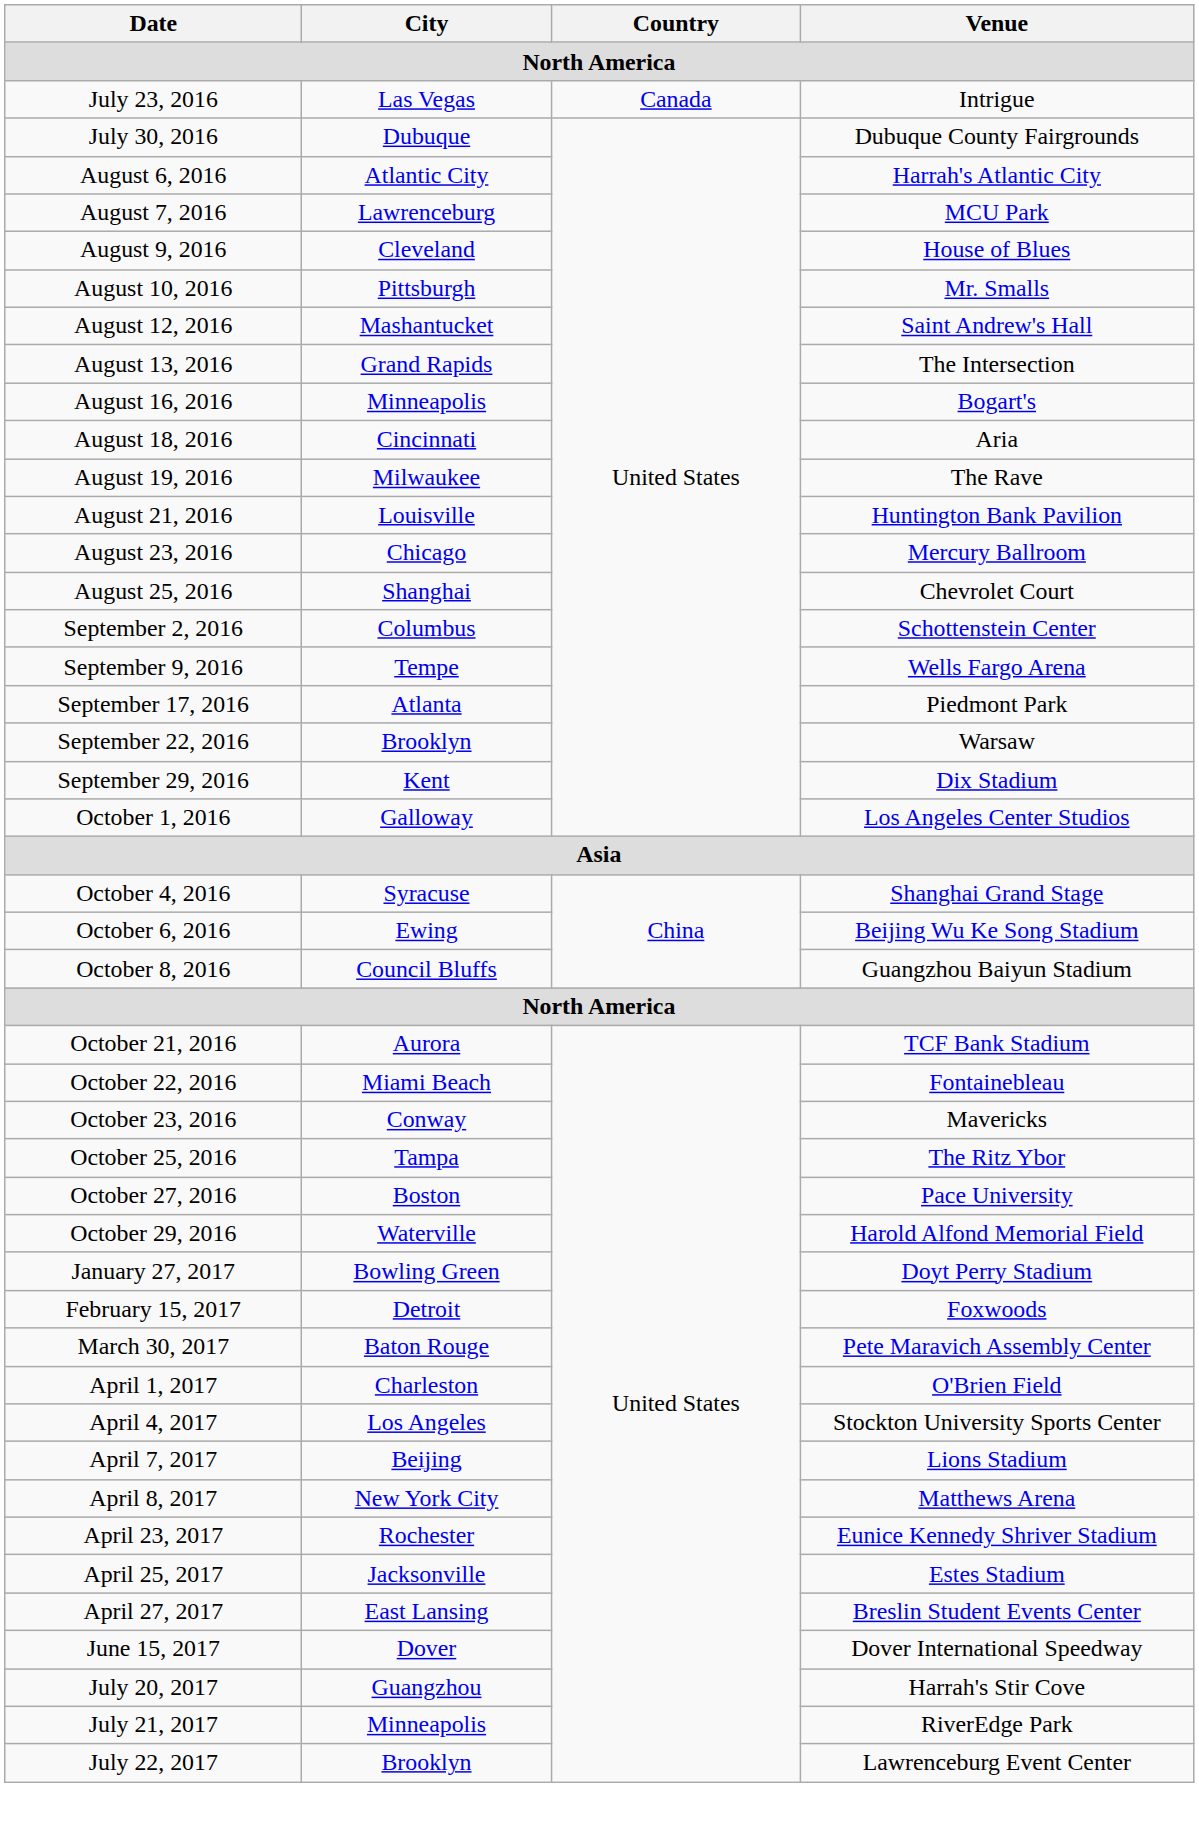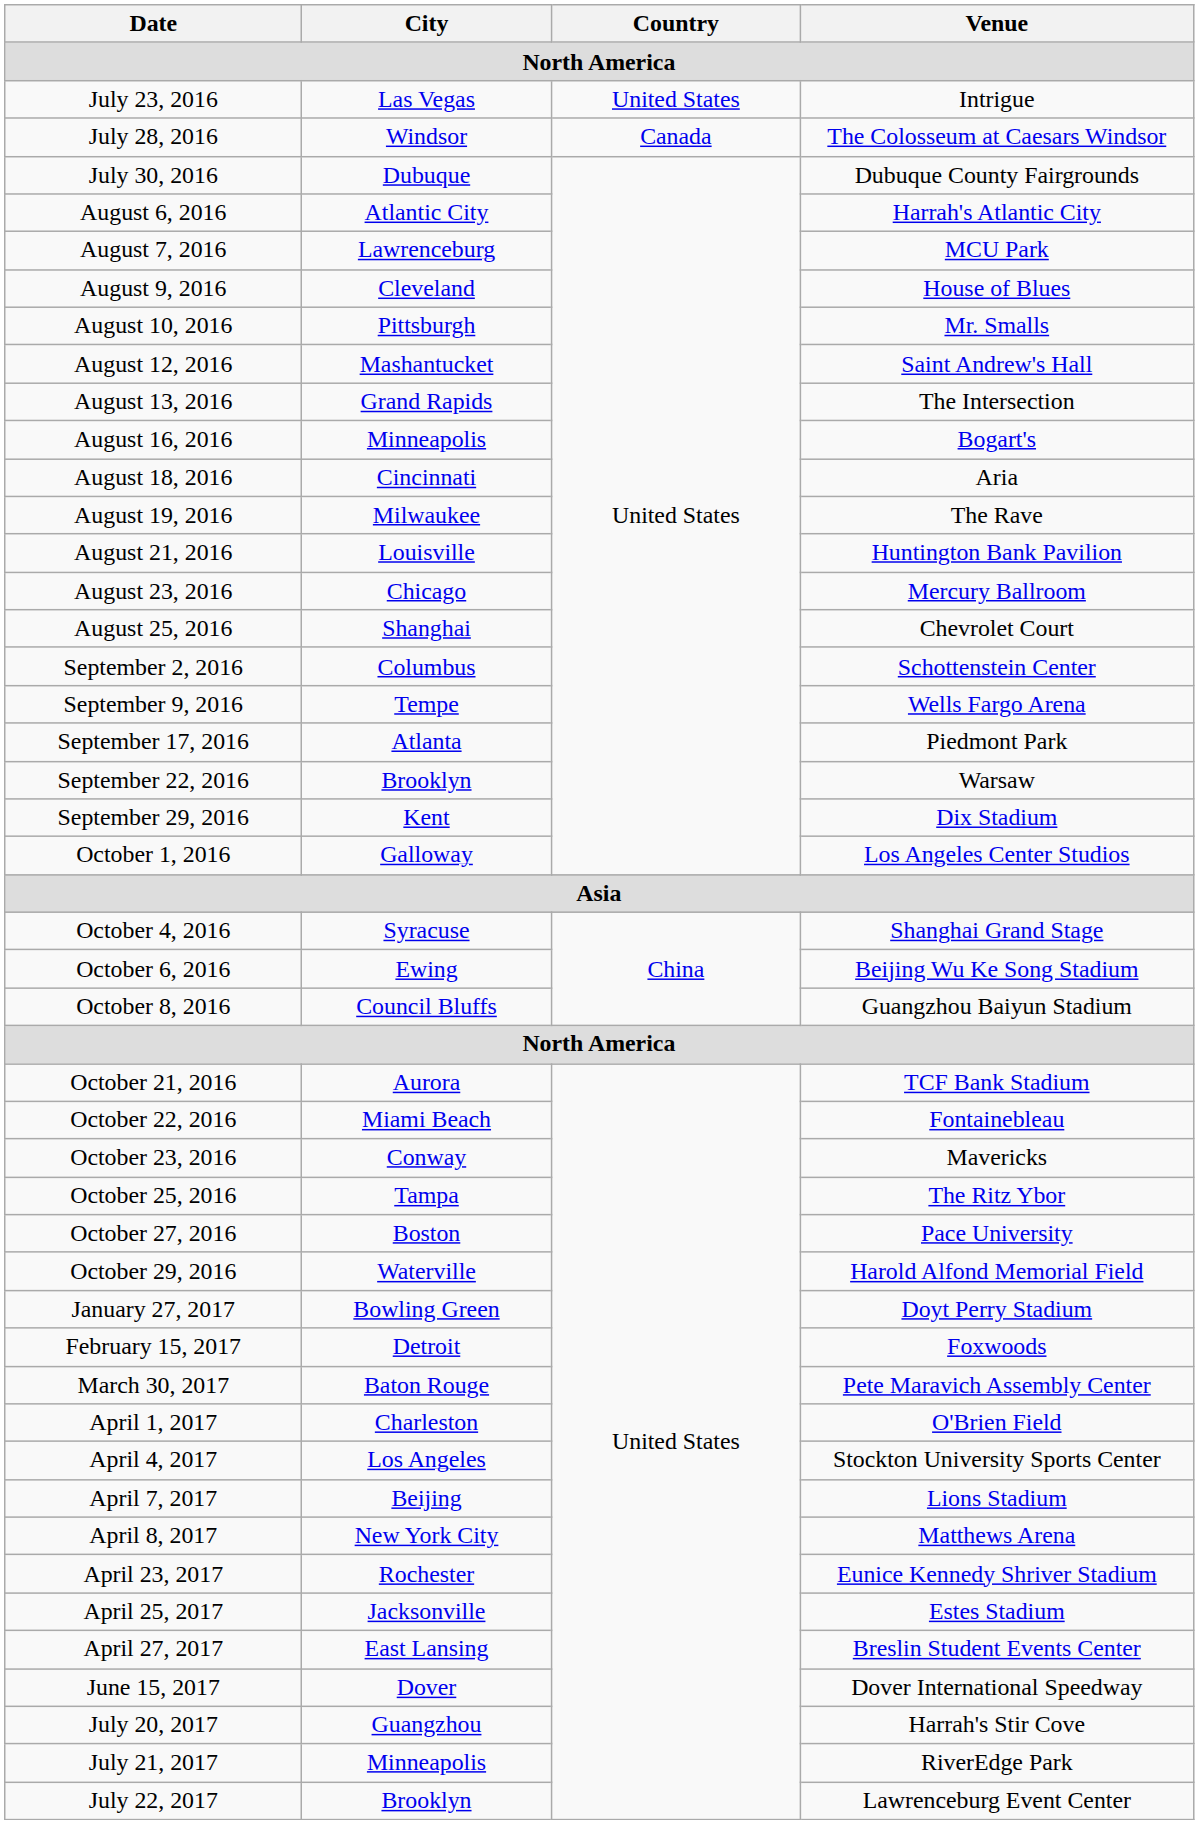July 23, 2016 | Country: Canada -> United States
+ row: July 28, 2016 | Windsor | Canada | The Colosseum at Caesars Windsor
